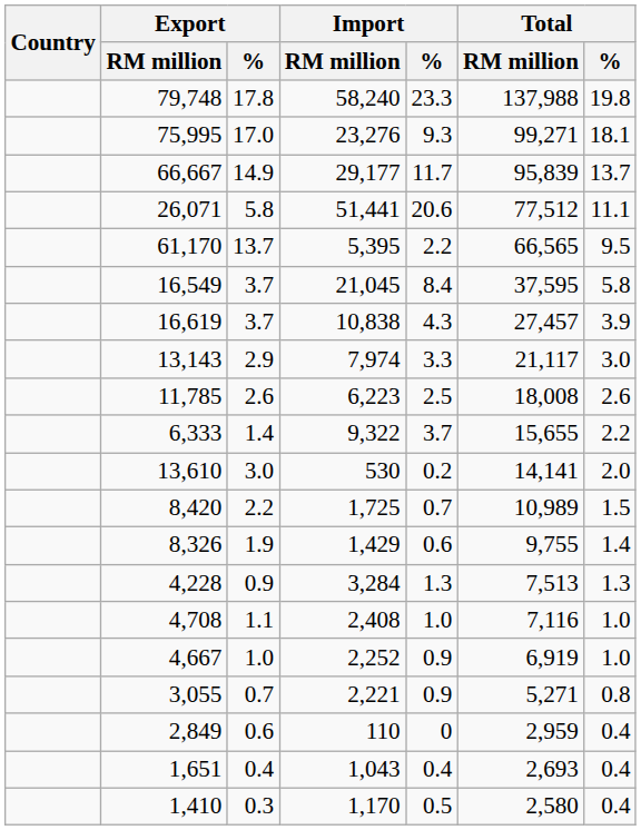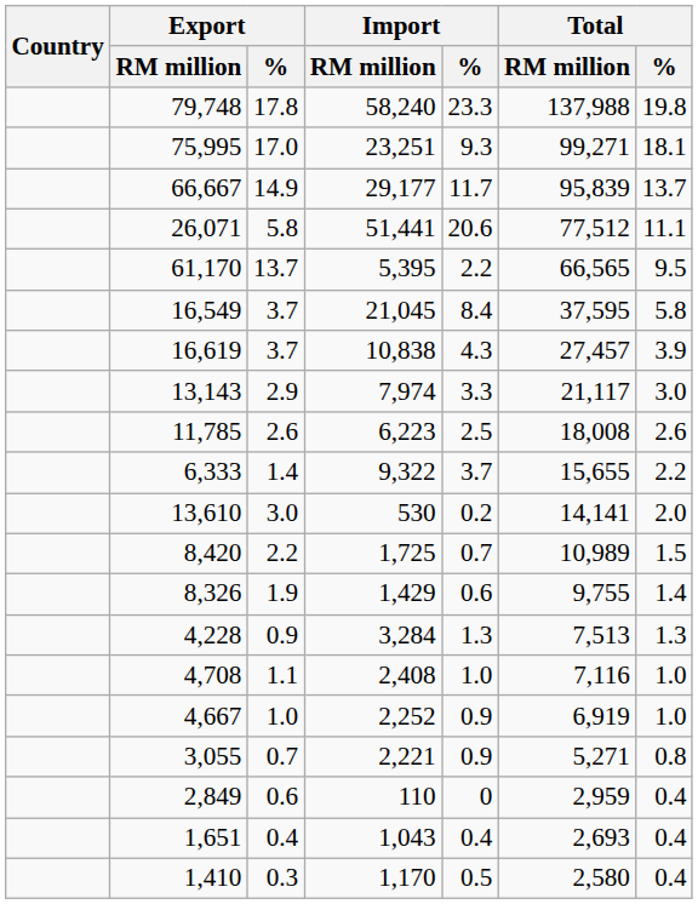75,995 | Import / RM million: 23,276 -> 23,251
